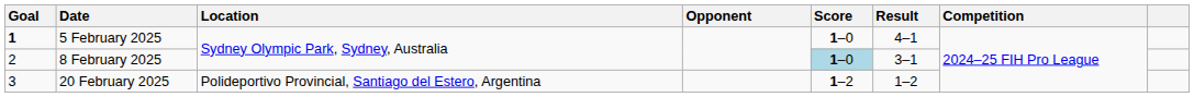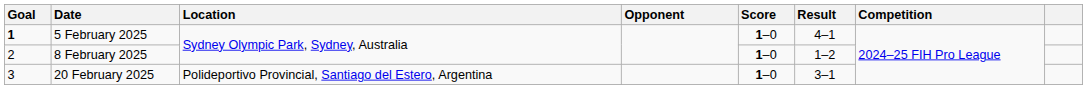8 February 2025 | Score: lightblue background -> no background
8 February 2025 | Result: 3–1 -> 1–2
20 February 2025 | Score: 1–2 -> 1–0
20 February 2025 | Result: 1–2 -> 3–1
